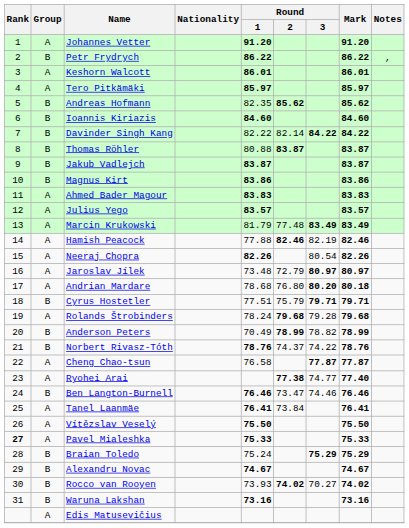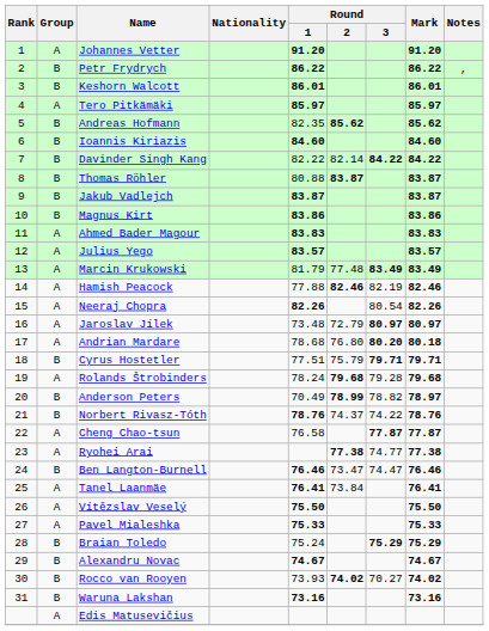Keshorn Walcott | Group: A -> B
Anderson Peters | Mark: 78.99 -> 78.97
Ryohei Arai | Mark: 77.40 -> 77.38
Ben Langton-Burnell | Round / 3: 74.46 -> 74.47
Pavel Mialeshka | Rank: bold -> normal
